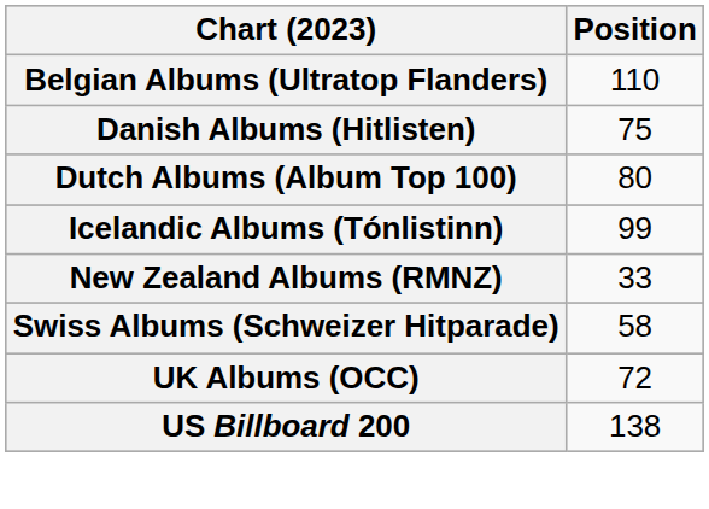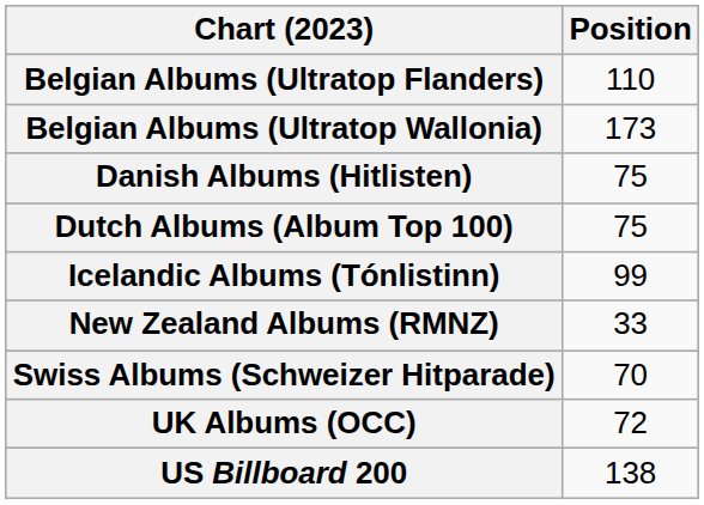+ row: Belgian Albums (Ultratop Wallonia) | 173
Dutch Albums (Album Top 100) | Position: 80 -> 75
Swiss Albums (Schweizer Hitparade) | Position: 58 -> 70
